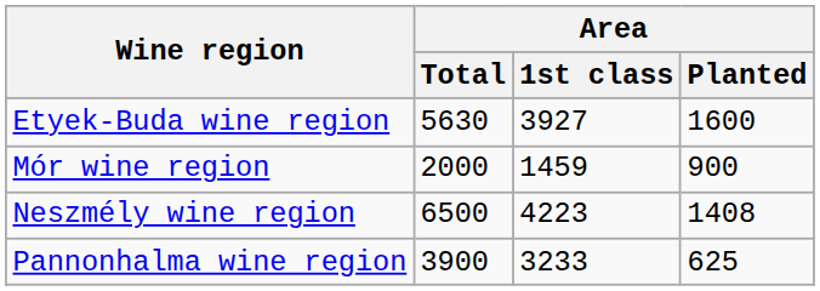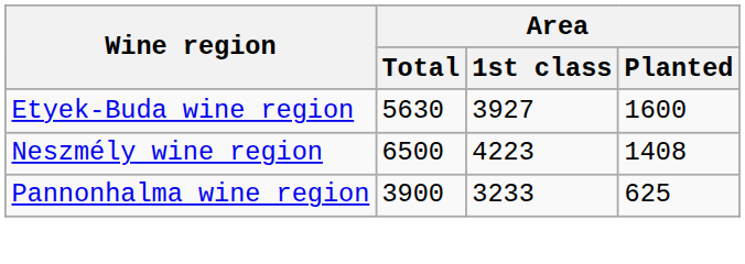- row: Mór wine region | 2000 | 1459 | 900
